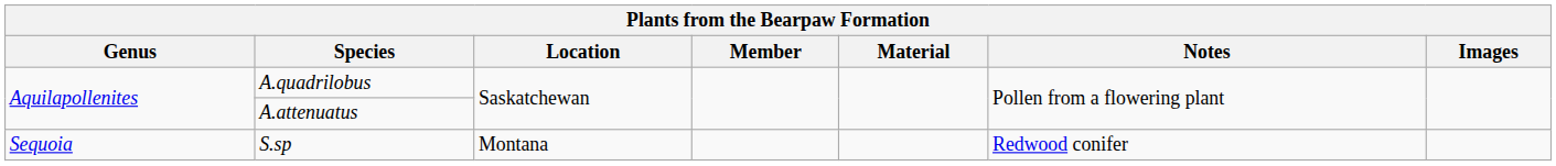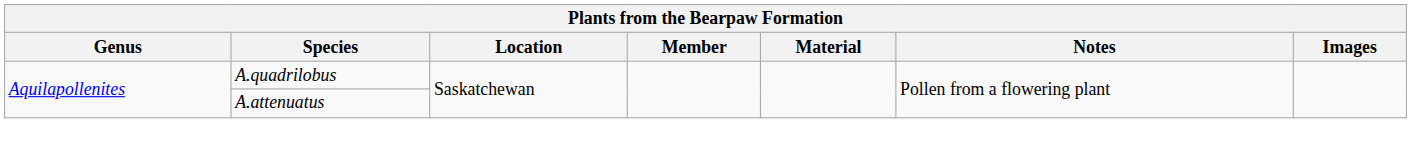- row: Sequoia | S.sp | Montana | Redwood conifer
